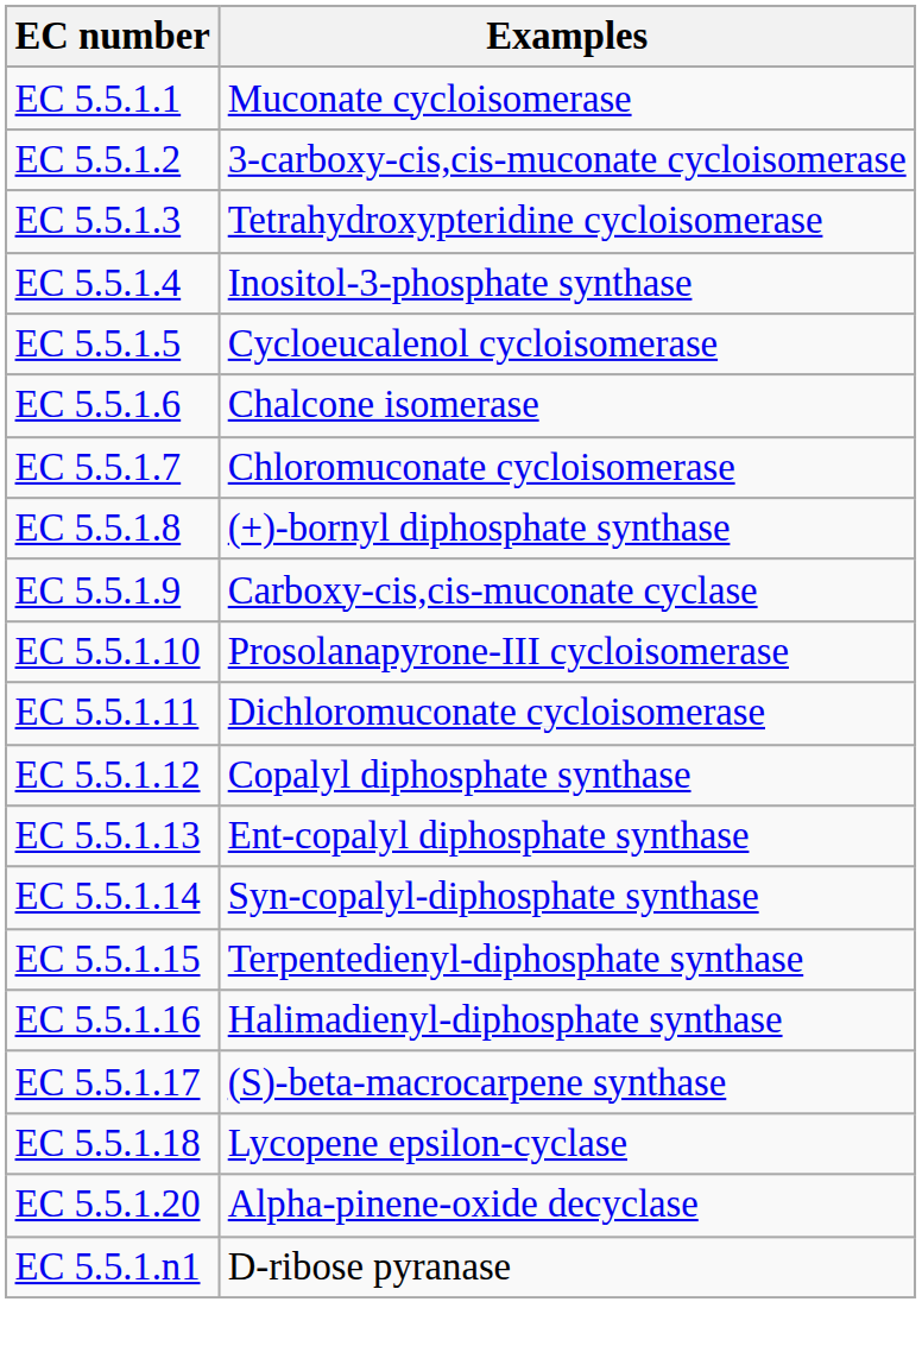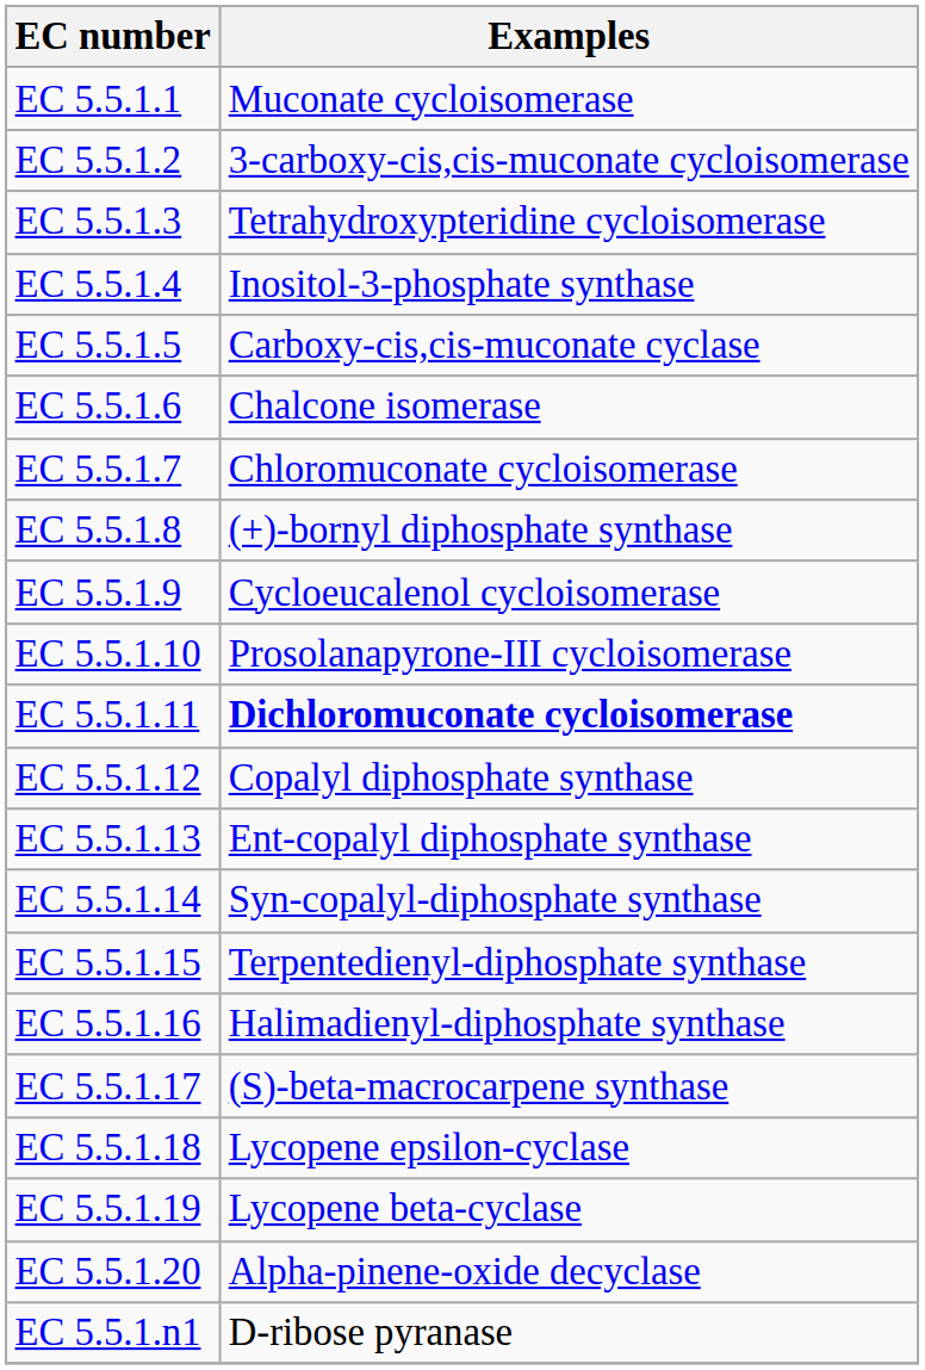EC 5.5.1.5 | Examples: Cycloeucalenol cycloisomerase -> Carboxy-cis,cis-muconate cyclase
EC 5.5.1.9 | Examples: Carboxy-cis,cis-muconate cyclase -> Cycloeucalenol cycloisomerase
EC 5.5.1.11 | Examples: normal -> bold
+ row: EC 5.5.1.19 | Lycopene beta-cyclase
